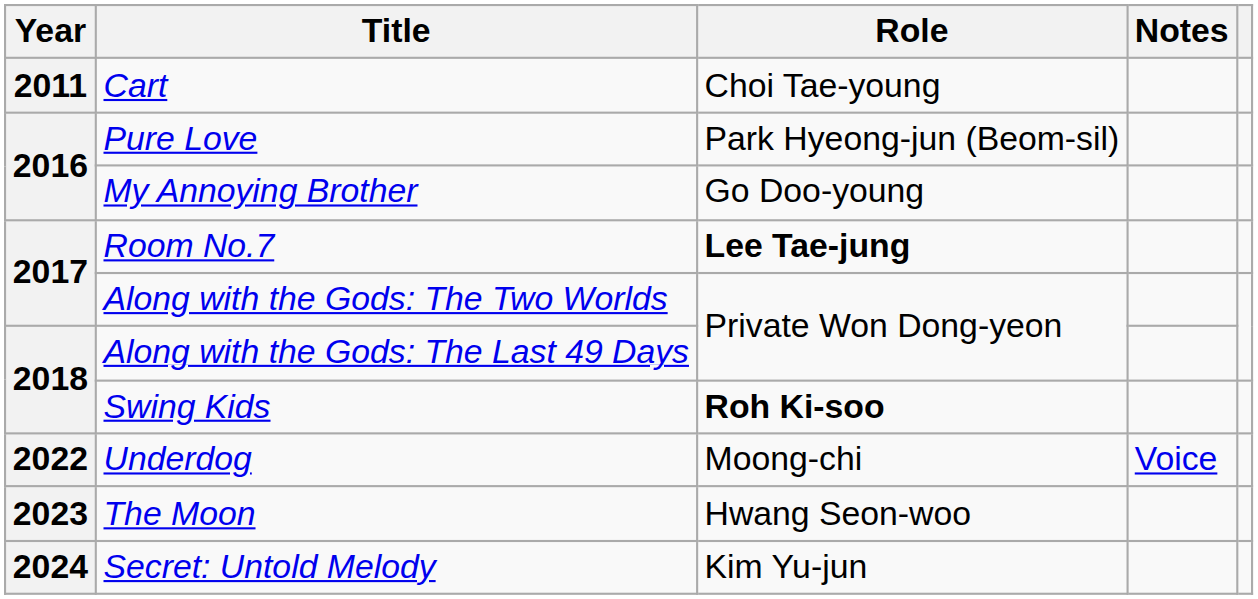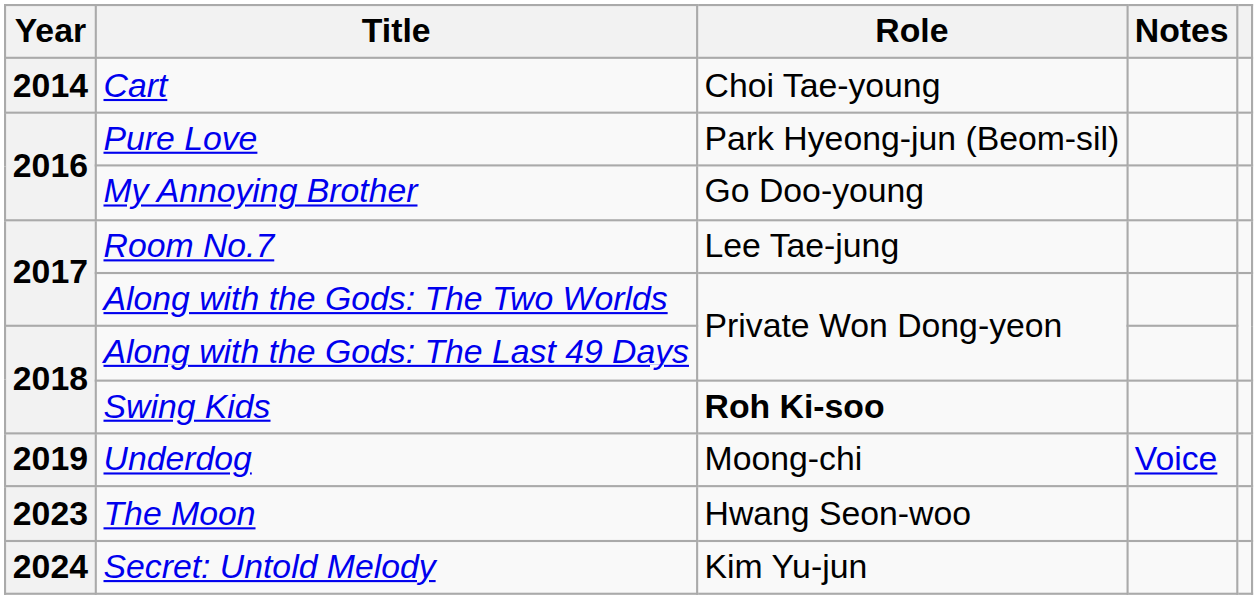Cart | Year: 2011 -> 2014
Room No.7 | Role: bold -> normal
Underdog | Year: 2022 -> 2019
